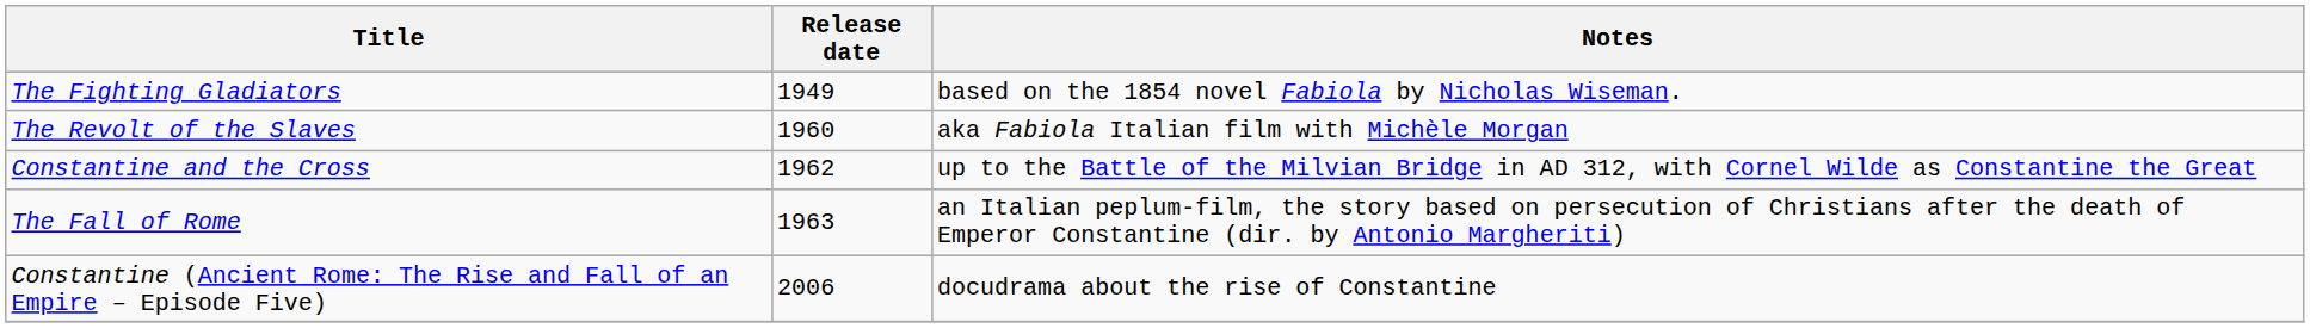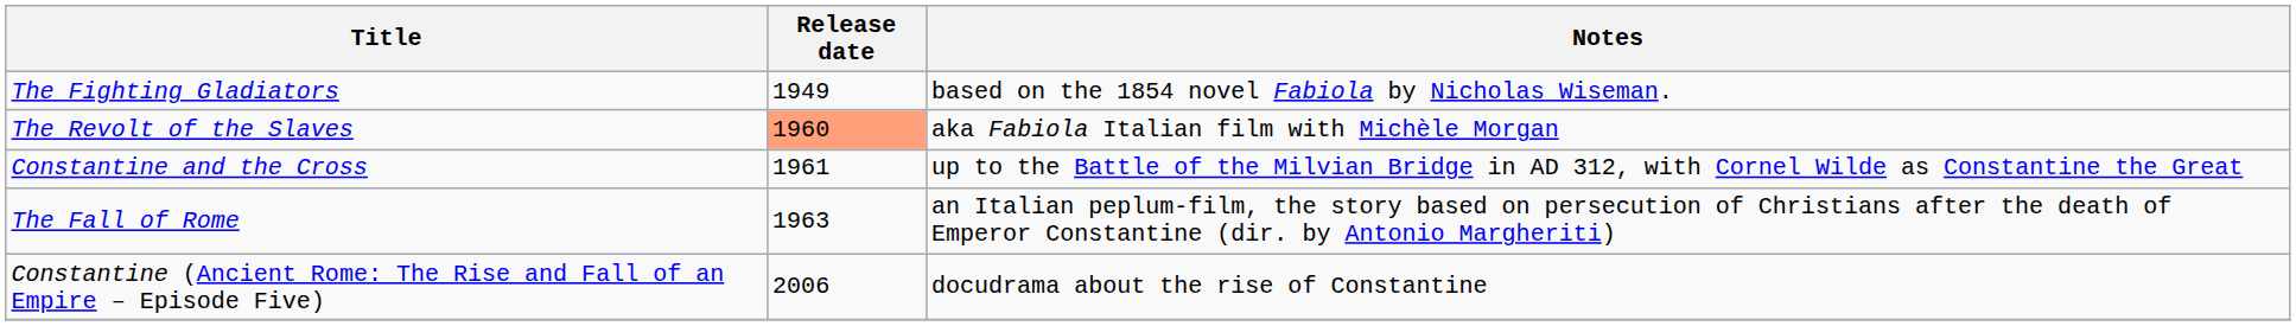The Revolt of the Slaves | Release date: no background -> lightsalmon background
Constantine and the Cross | Release date: 1962 -> 1961
